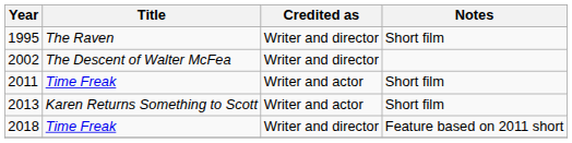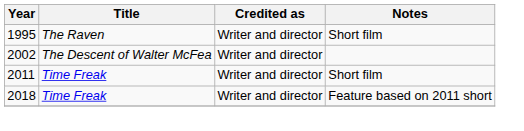2011 | Credited as: Writer and actor -> Writer and director
- row: 2013 | Karen Returns Something to Scott | Writer and actor | Short film
